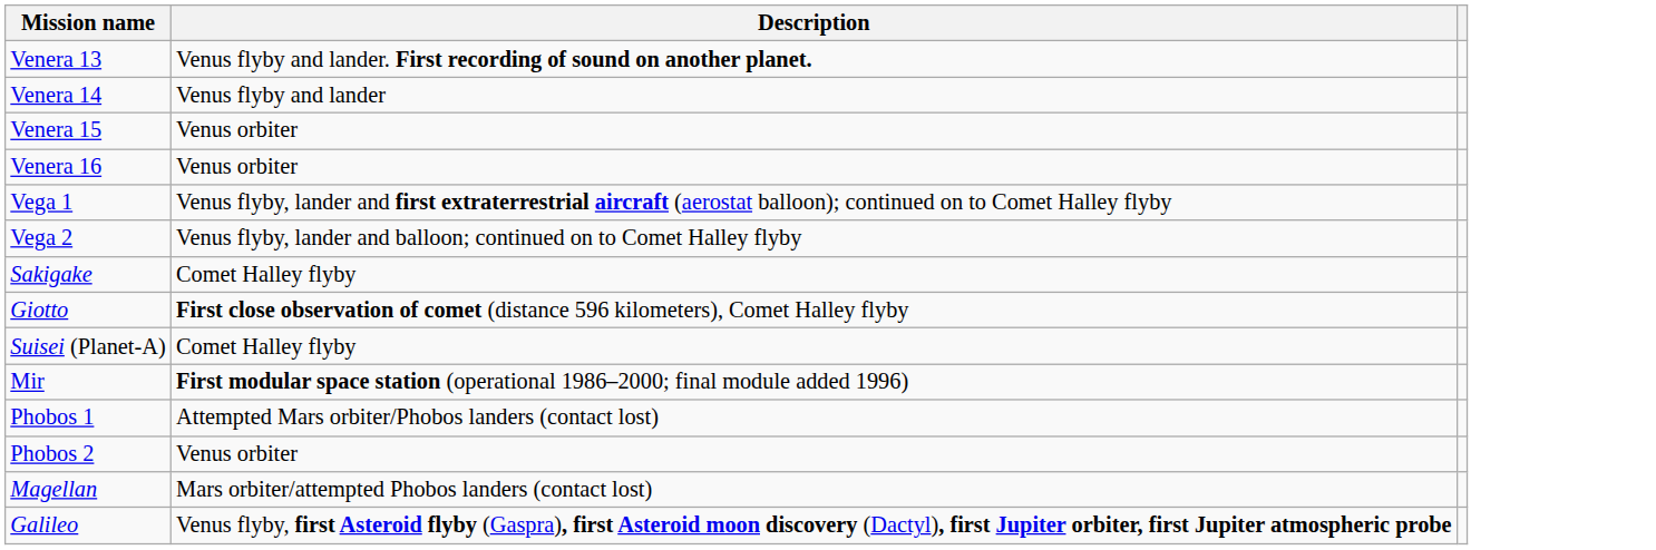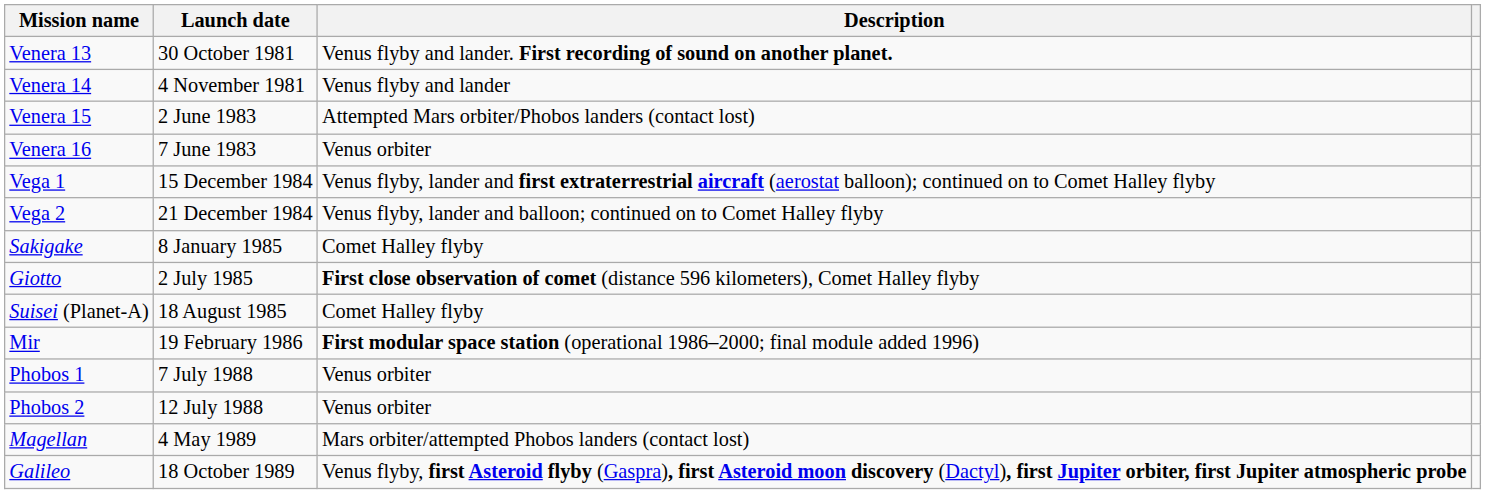+ column: Launch date | 30 October 1981 | 4 November 1981 | 2 June 1983 | 7 June 1983 | 15 December 1984 | 21 December 1984 | 8 January 1985 | 2 July 1985 | 18 August 1985 | 19 February 1986 | 7 July 1988 | 12 July 1988 | 4 May 1989 | 18 October 1989
Venera 15 | Description: Venus orbiter -> Attempted Mars orbiter/Phobos landers (contact lost)
Phobos 1 | Description: Attempted Mars orbiter/Phobos landers (contact lost) -> Venus orbiter
